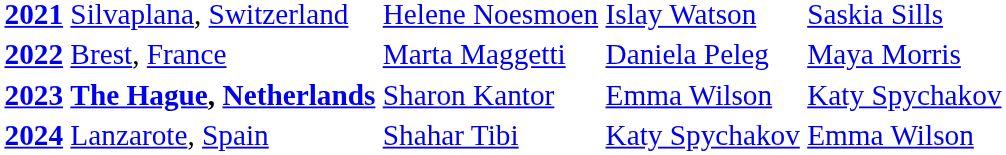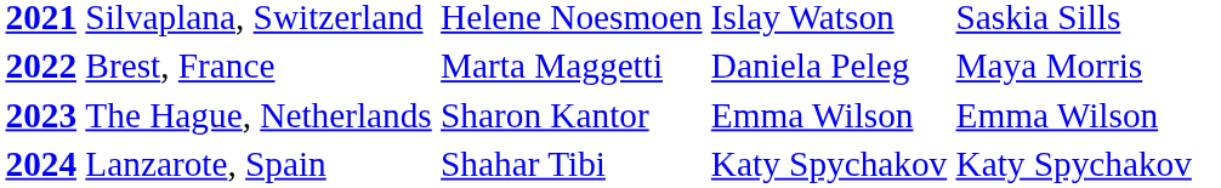2023 | column 2: bold -> normal
2023 | column 5: Katy Spychakov -> Emma Wilson
2024 | column 5: Emma Wilson -> Katy Spychakov
